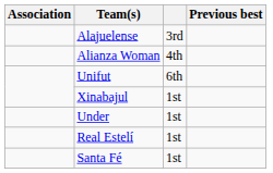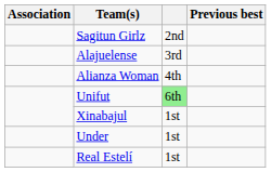+ row: Sagitun Girlz | 2nd
Unifut | column 3: no background -> lightgreen background
- row: Santa Fé | 1st
